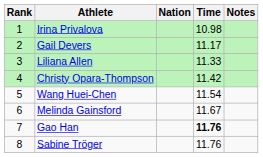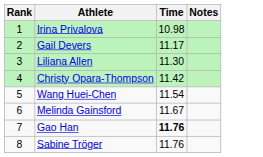- column: Nation
Liliana Allen | Time: 11.33 -> 11.30
